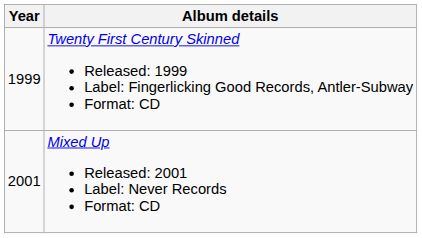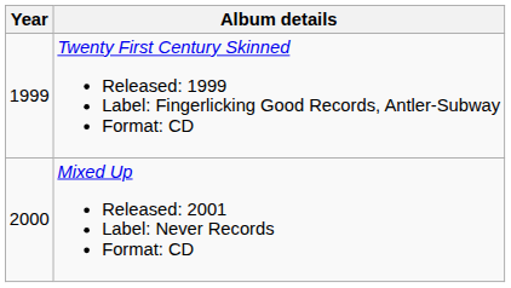Mixed Up Released: 2001 Label: Never Records Format: CD | Year: 2001 -> 2000
